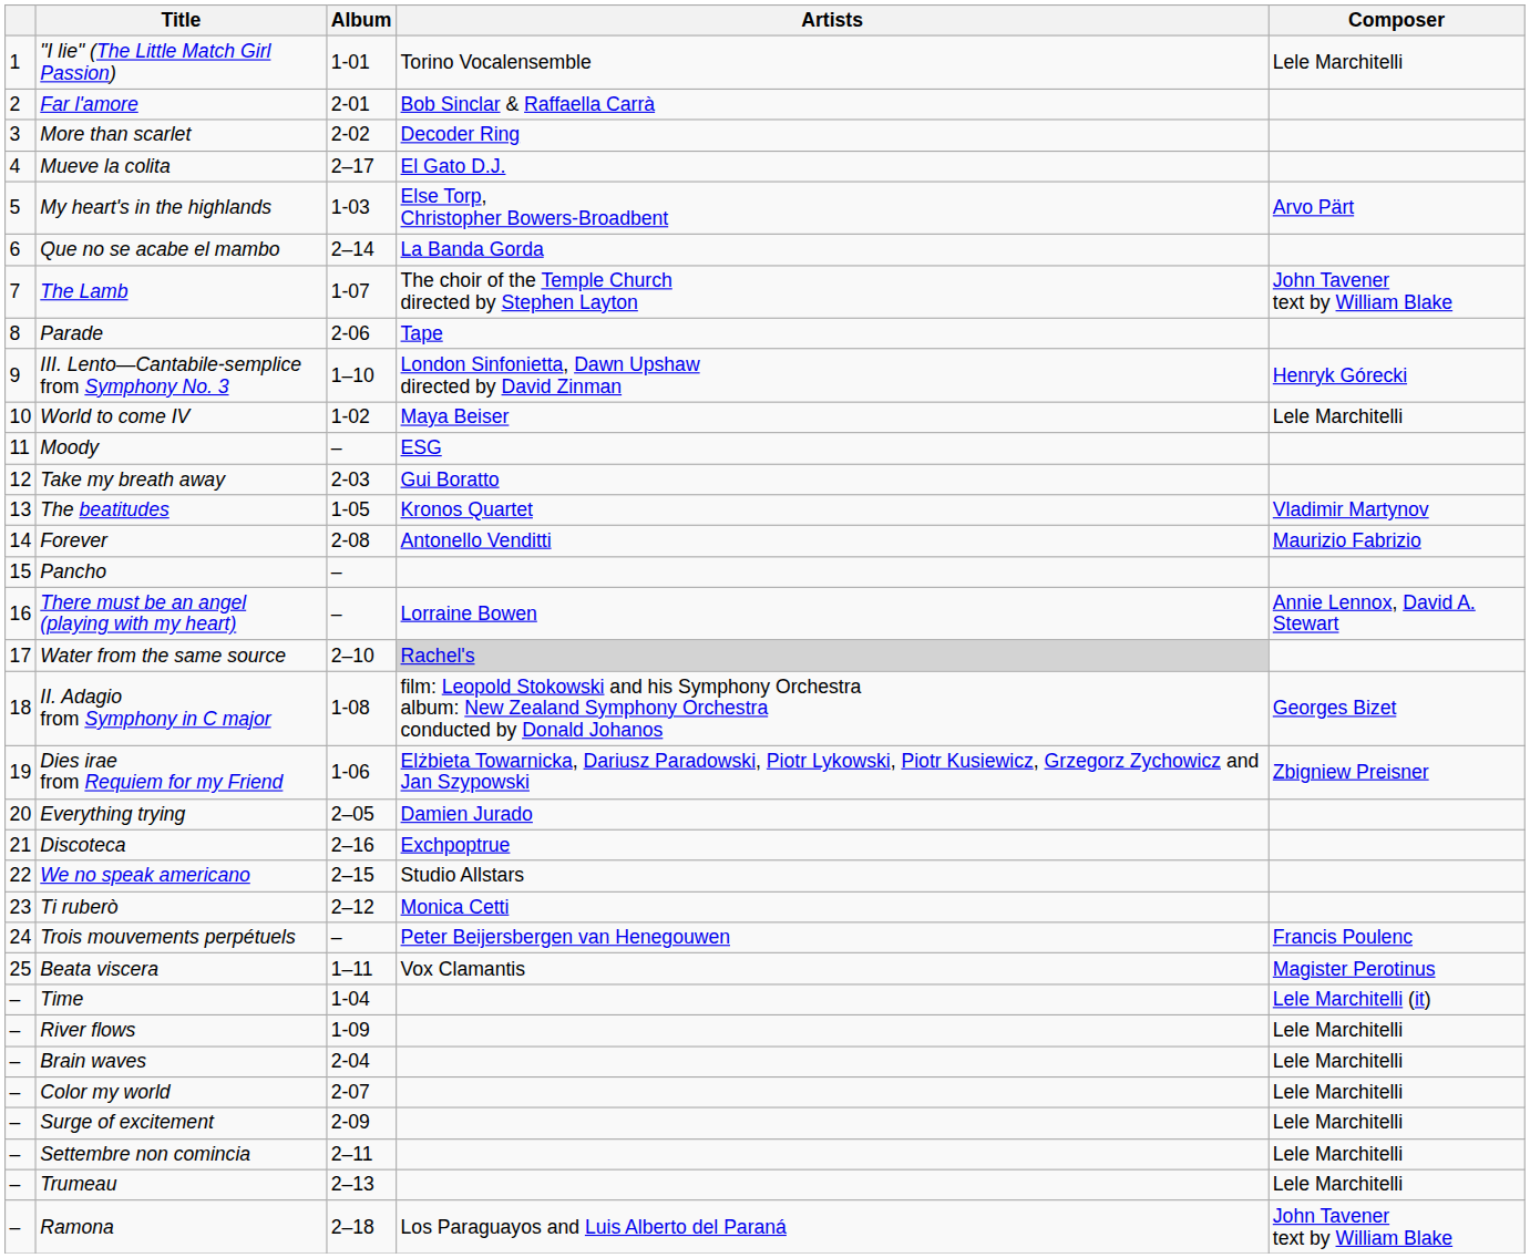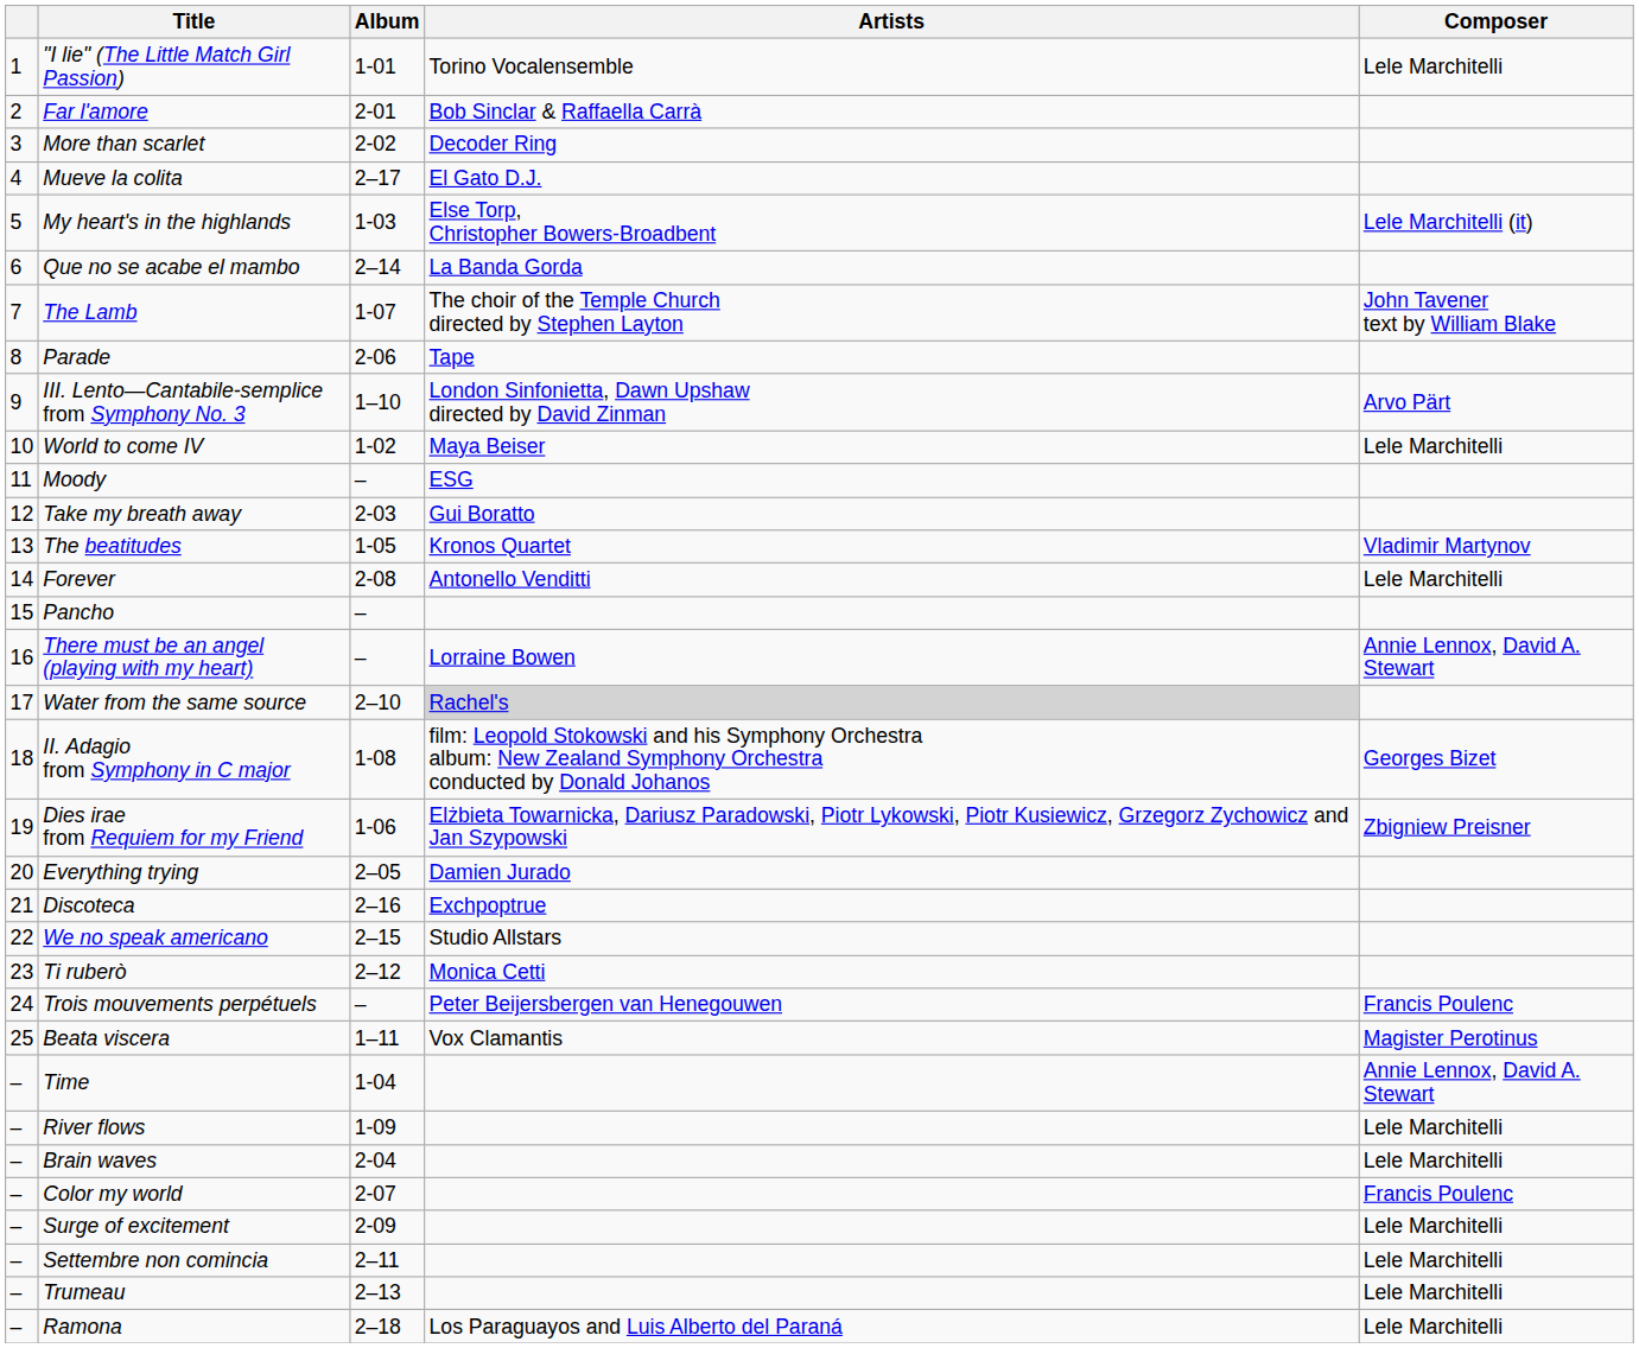My heart's in the highlands | Composer: Arvo Pärt -> Lele Marchitelli (it)
III. Lento—Cantabile-semplice from Symphony No. 3 | Composer: Henryk Górecki -> Arvo Pärt
Forever | Composer: Maurizio Fabrizio -> Lele Marchitelli
Time | Composer: Lele Marchitelli (it) -> Annie Lennox, David A. Stewart
Color my world | Composer: Lele Marchitelli -> Francis Poulenc
Ramona | Composer: John Tavener text by William Blake -> Lele Marchitelli
